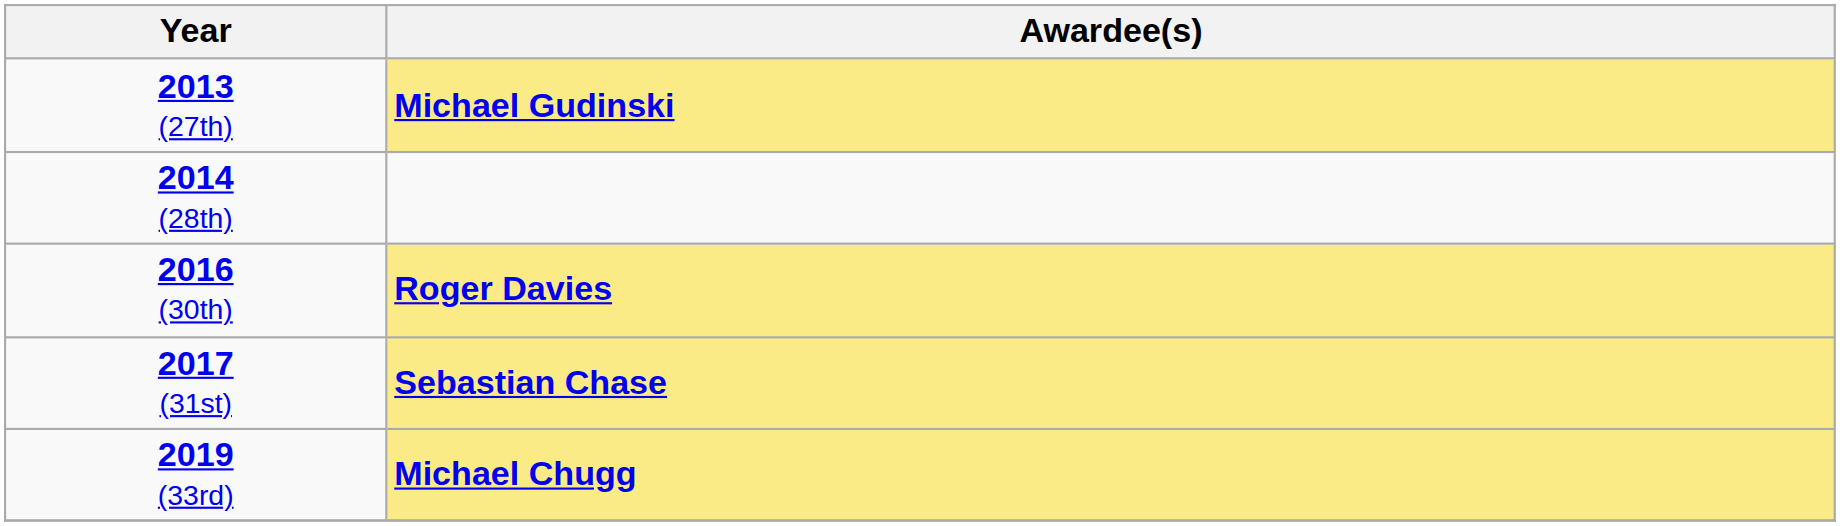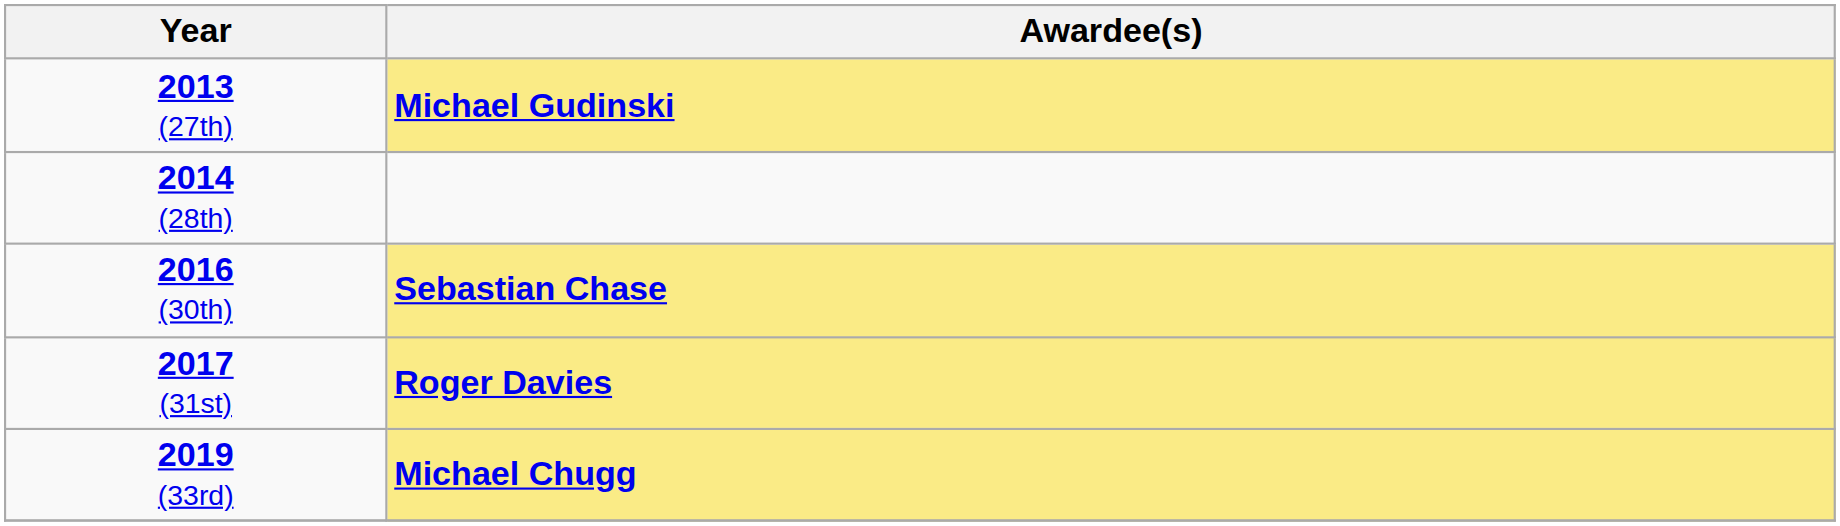2016 (30th) | Awardee(s): Roger Davies -> Sebastian Chase
2017 (31st) | Awardee(s): Sebastian Chase -> Roger Davies
